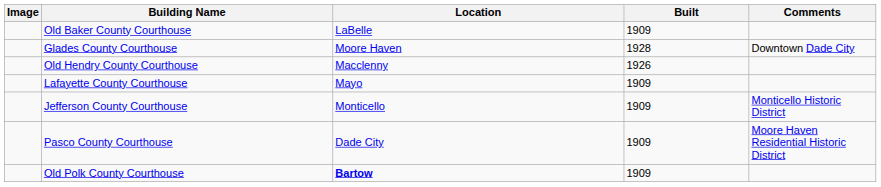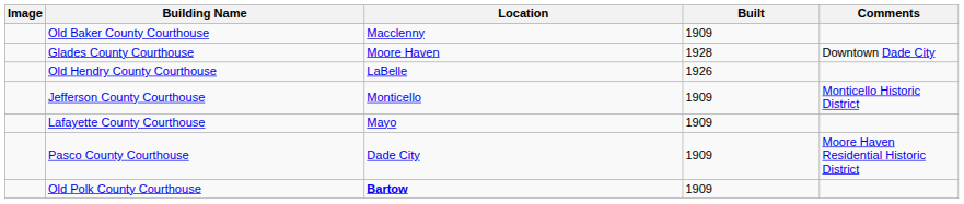Old Baker County Courthouse | Location: LaBelle -> Macclenny
Old Hendry County Courthouse | Location: Macclenny -> LaBelle
rows swapped: Jefferson County Courthouse <-> Lafayette County Courthouse
